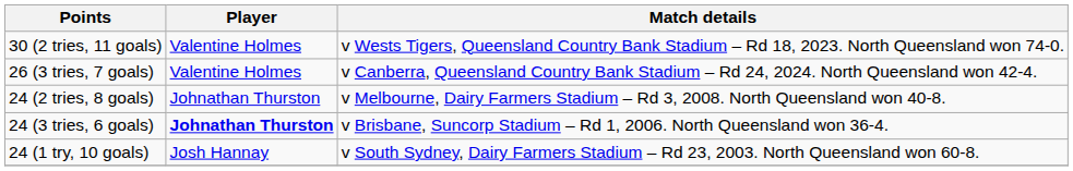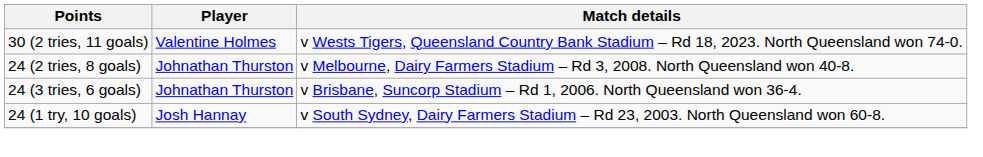- row: 26 (3 tries, 7 goals) | Valentine Holmes | v Canberra, Queensland Country Bank Stadium – Rd 24, 2024. North Queensland won 42-4.
24 (3 tries, 6 goals) | Player: bold -> normal
